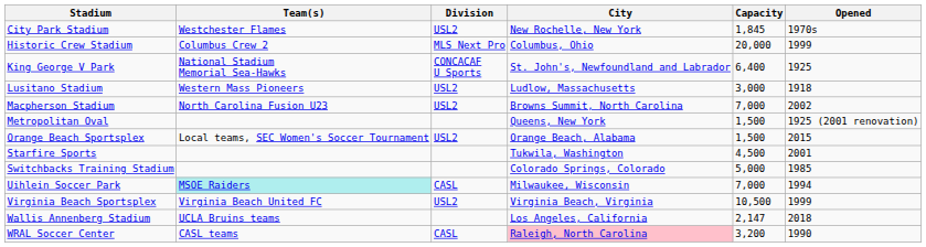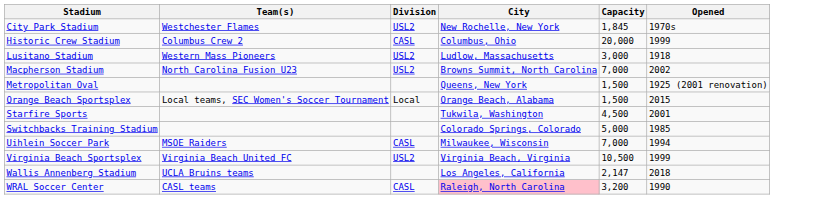Historic Crew Stadium | Division: MLS Next Pro -> CASL
- row: King George V Park | National Stadium Memorial Sea-Hawks | CONCACAF U Sports | St. John's, Newfoundland and Labrador | 6,400 | 1925
Orange Beach Sportsplex | Division: USL2 -> Local
Uihlein Soccer Park | Team(s): paleturquoise background -> no background
